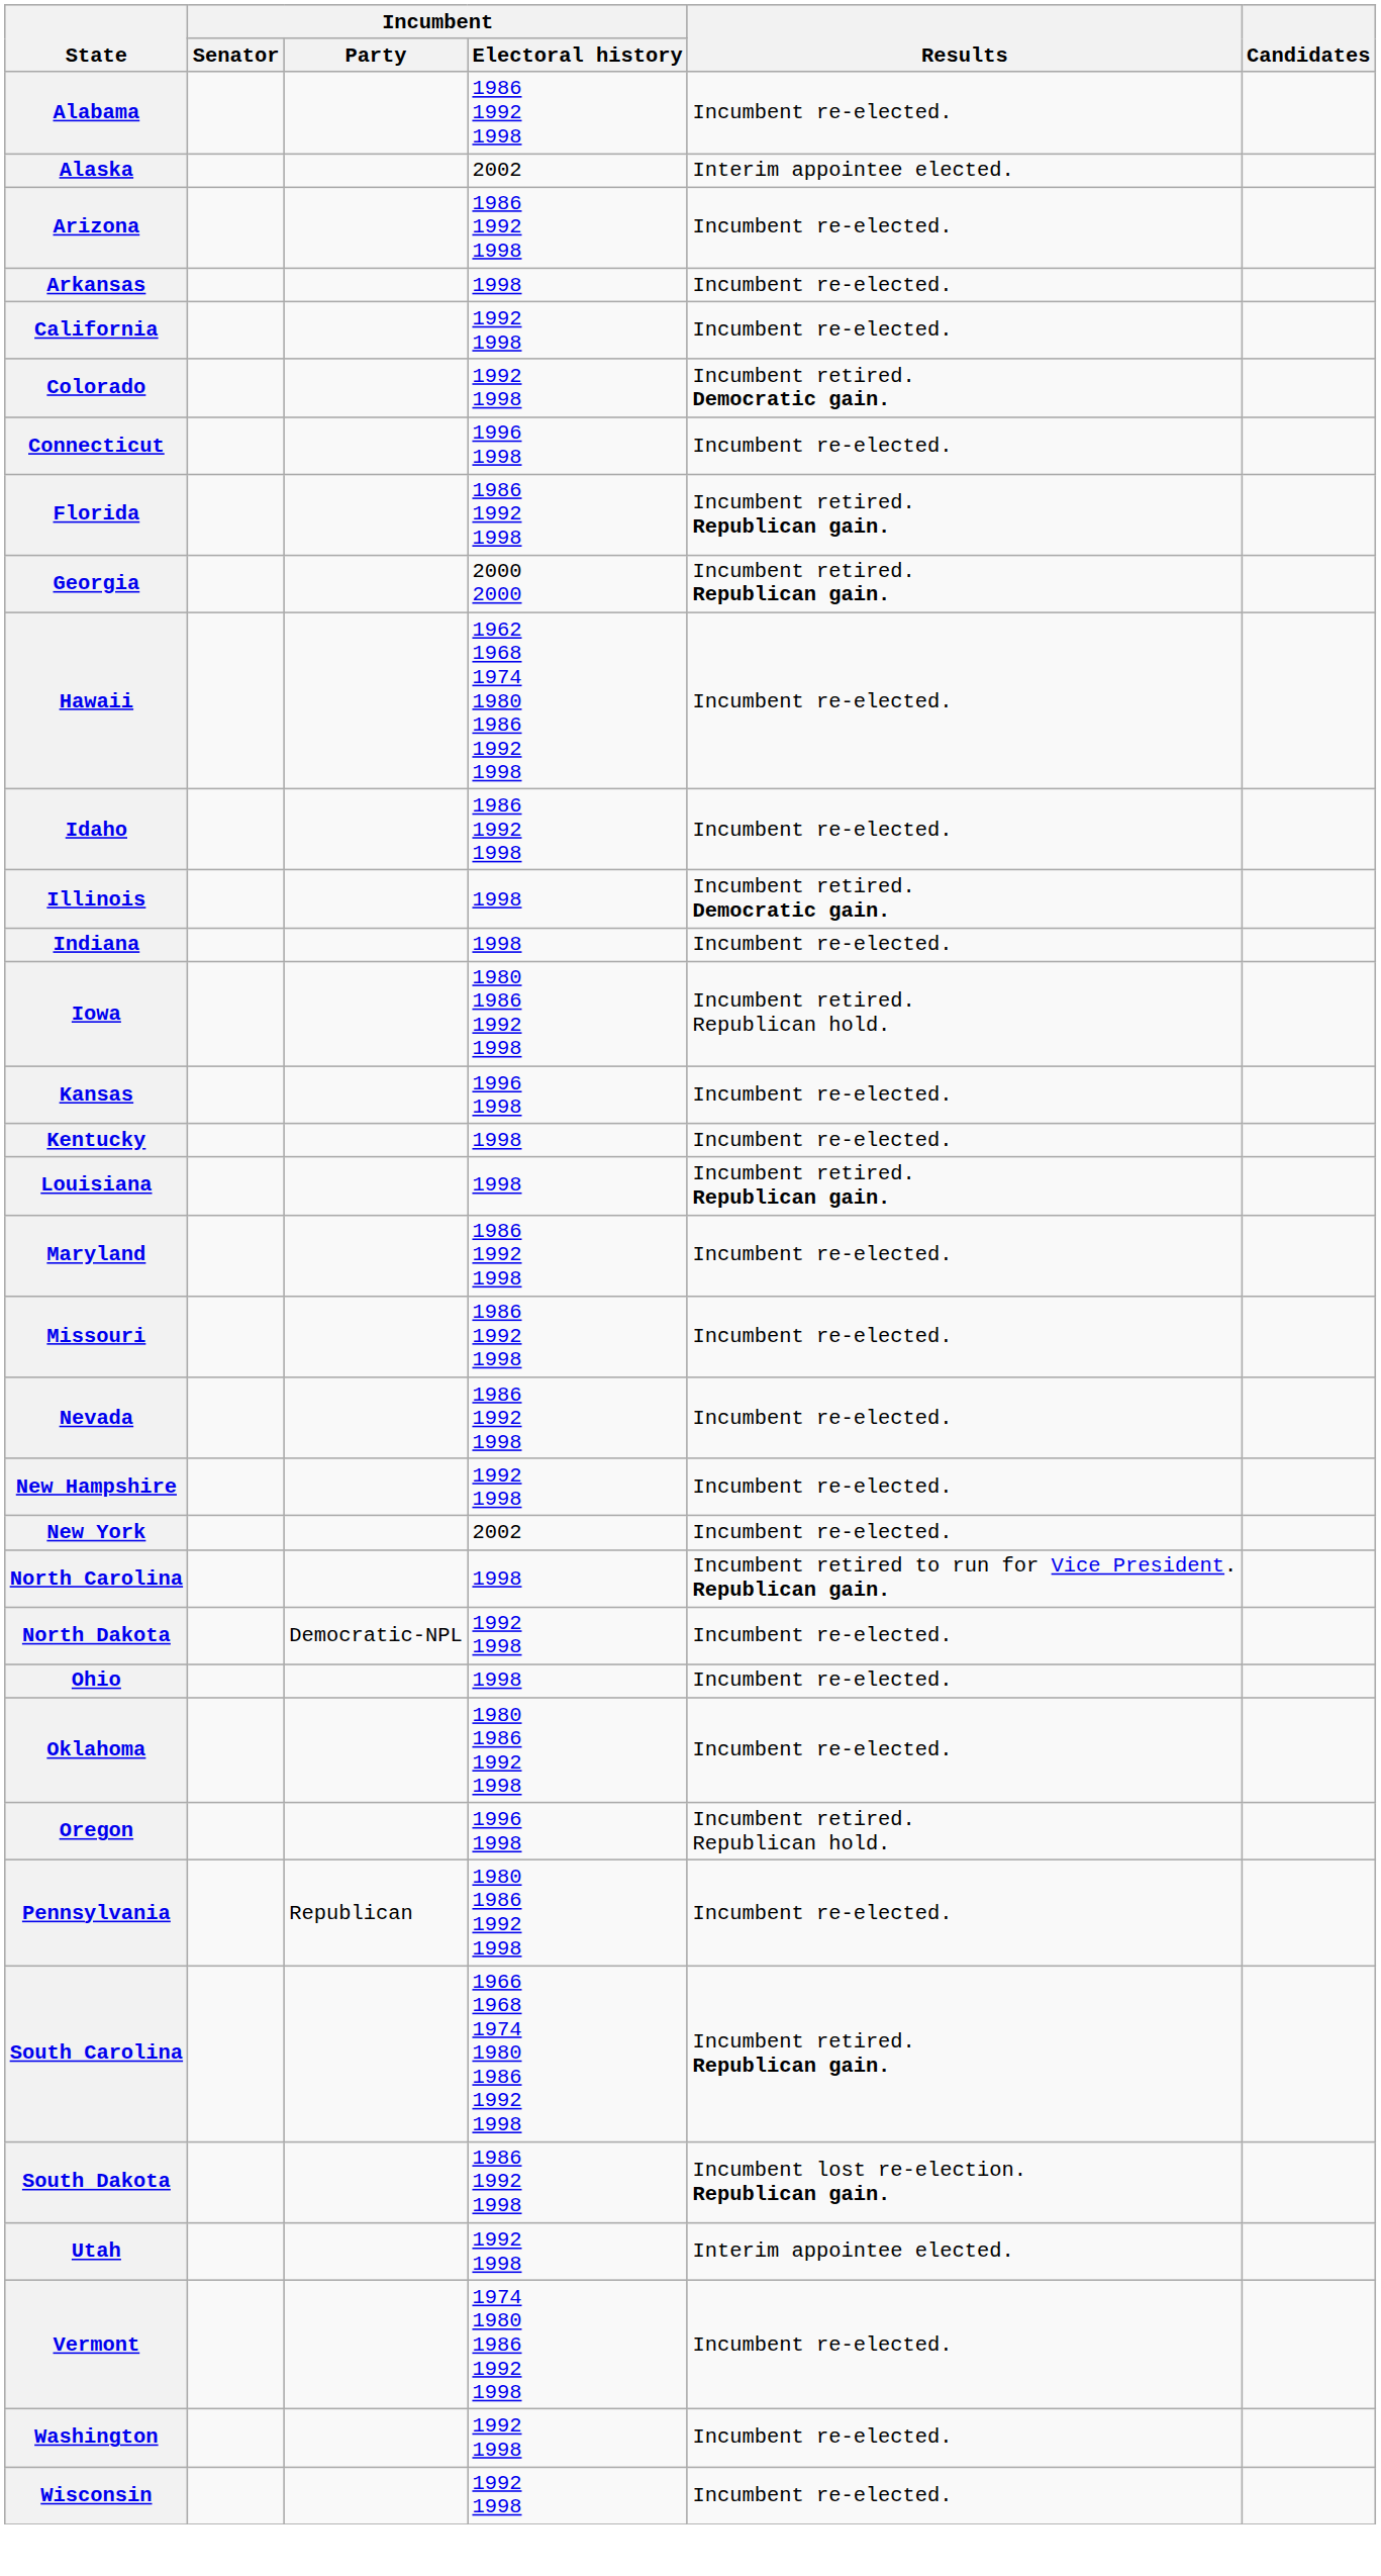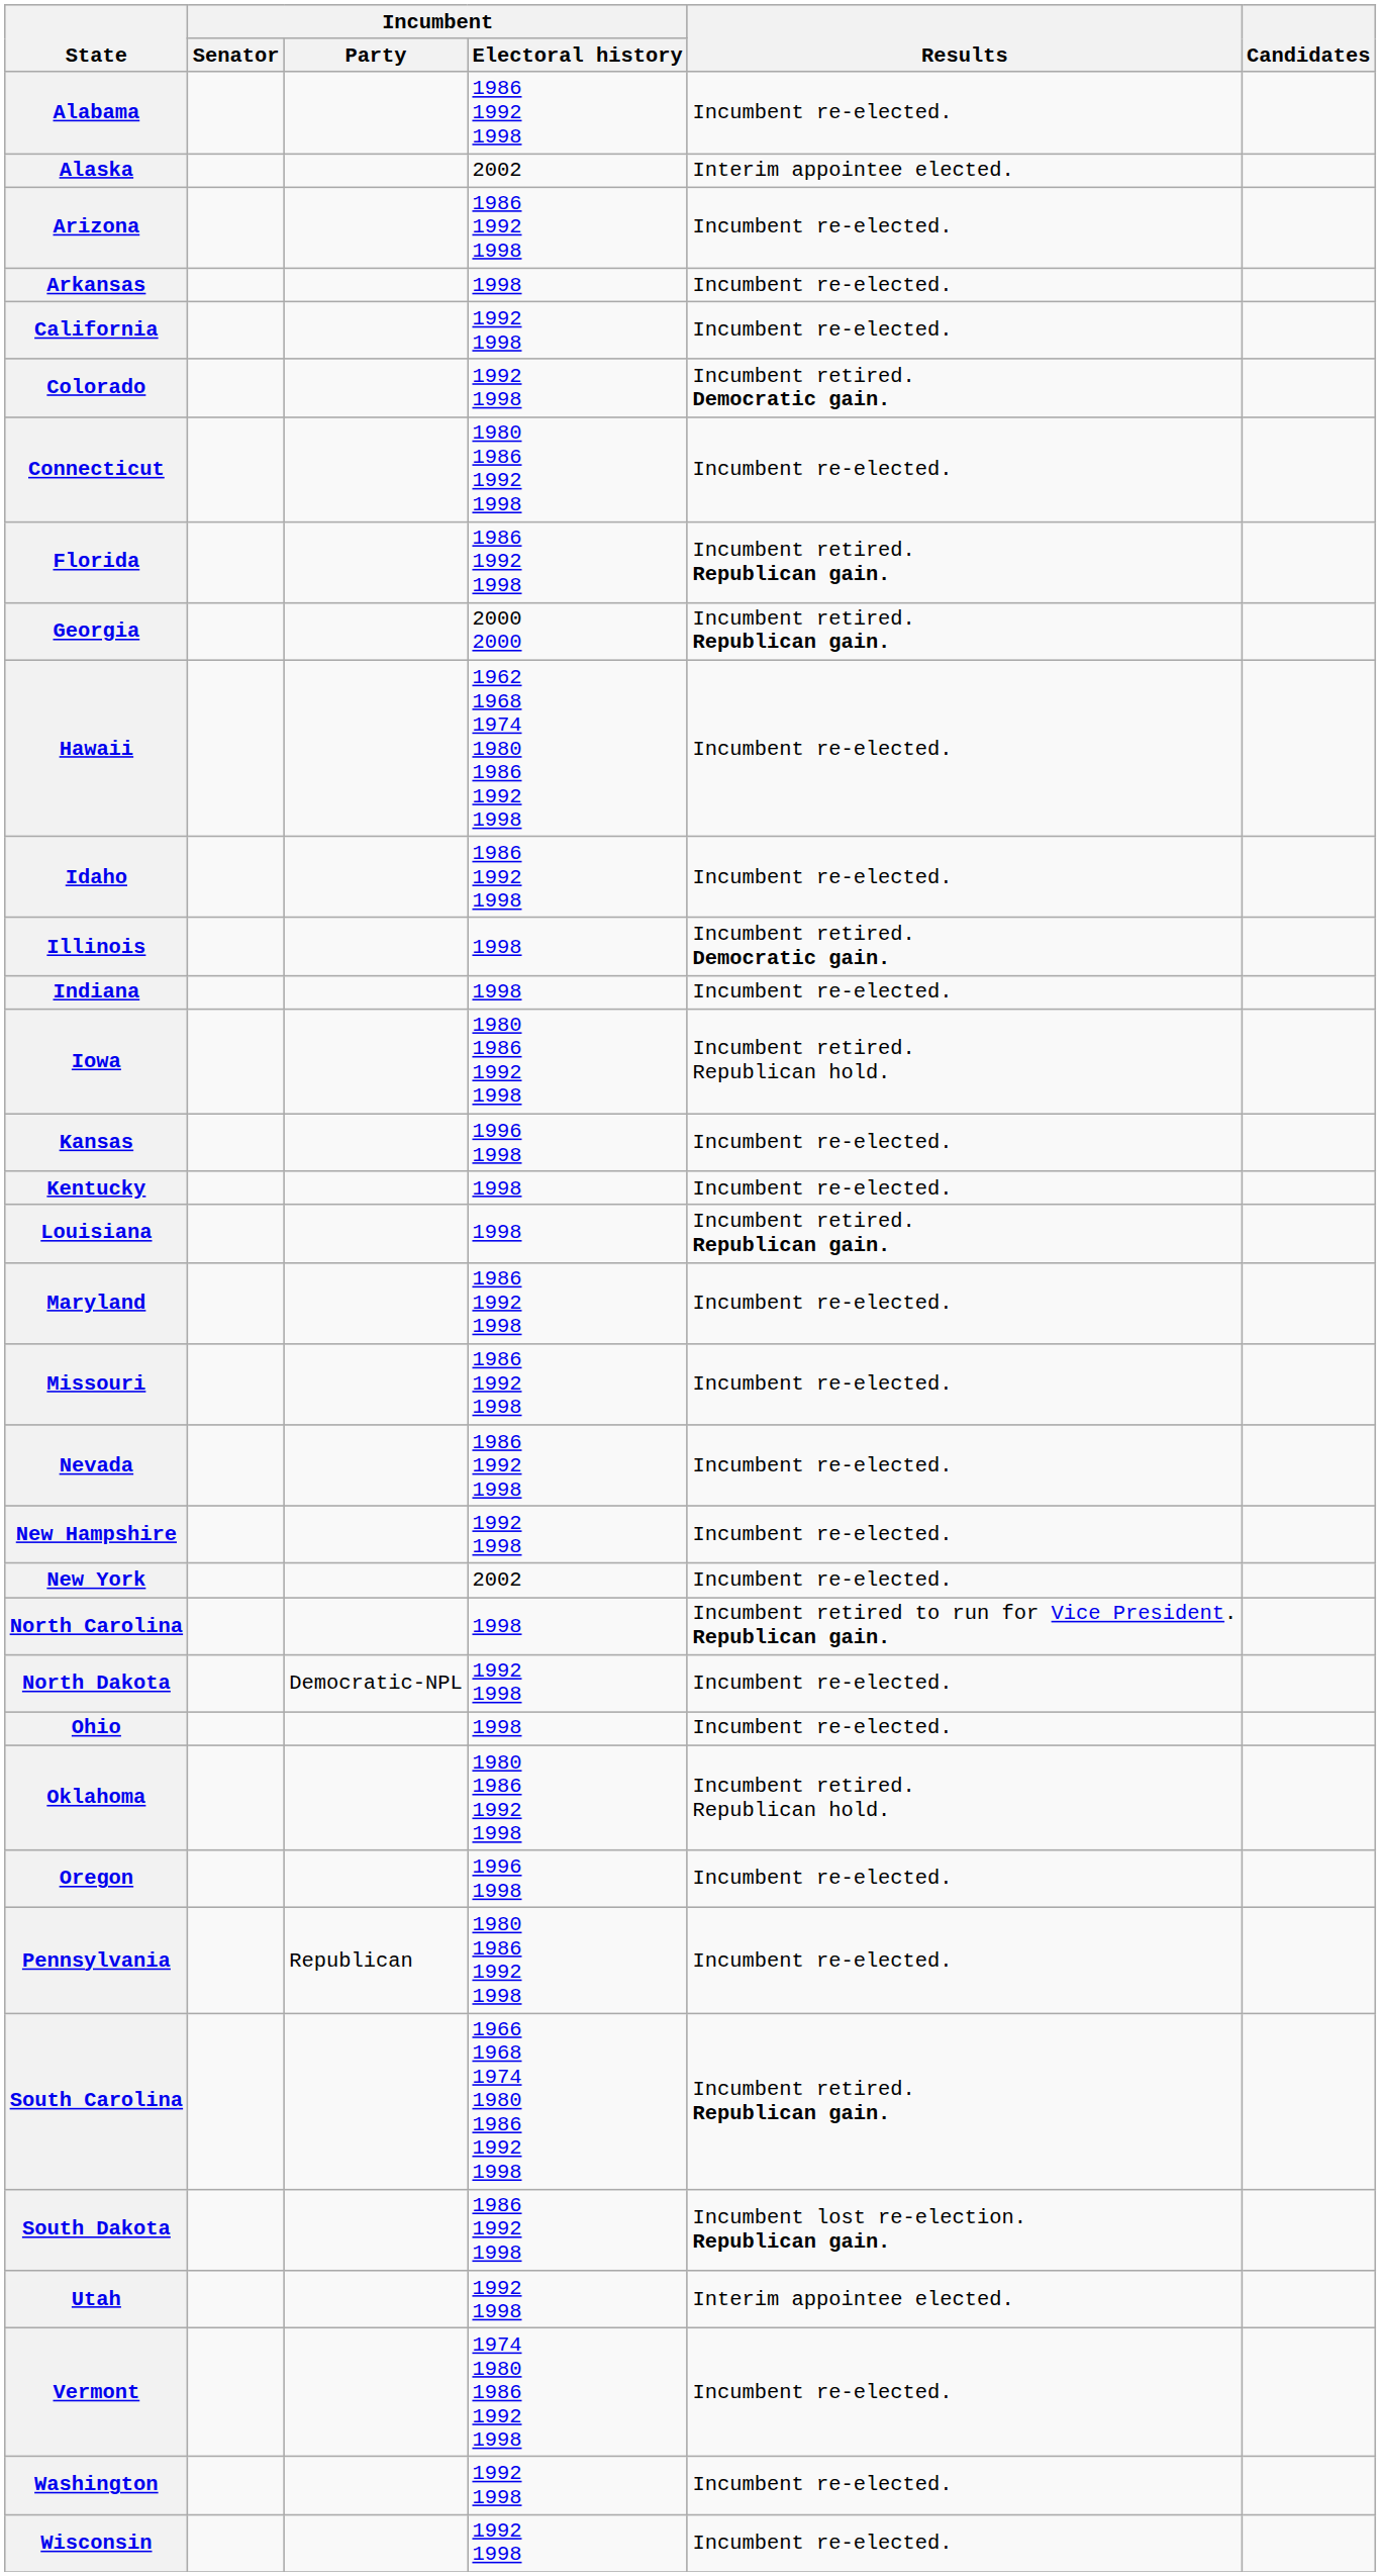Connecticut | Incumbent / Electoral history: 1996 1998 -> 1980 1986 1992 1998
Oklahoma | Results: Incumbent re-elected. -> Incumbent retired. Republican hold.
Oregon | Results: Incumbent retired. Republican hold. -> Incumbent re-elected.
